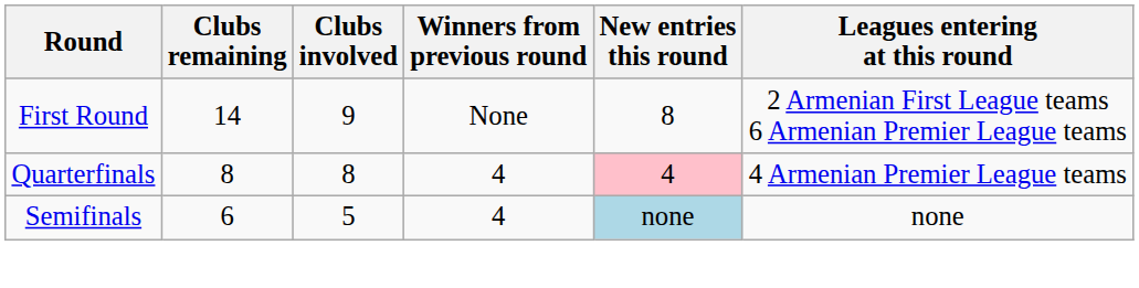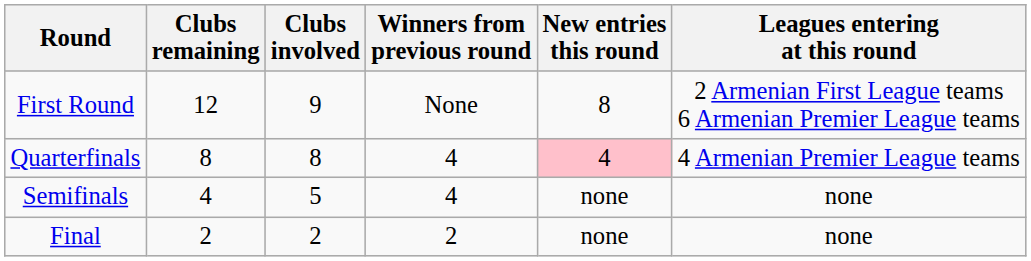First Round | Clubs remaining: 14 -> 12
Semifinals | Clubs remaining: 6 -> 4
Semifinals | New entries this round: lightblue background -> no background
+ row: Final | 2 | 2 | 2 | none | none
